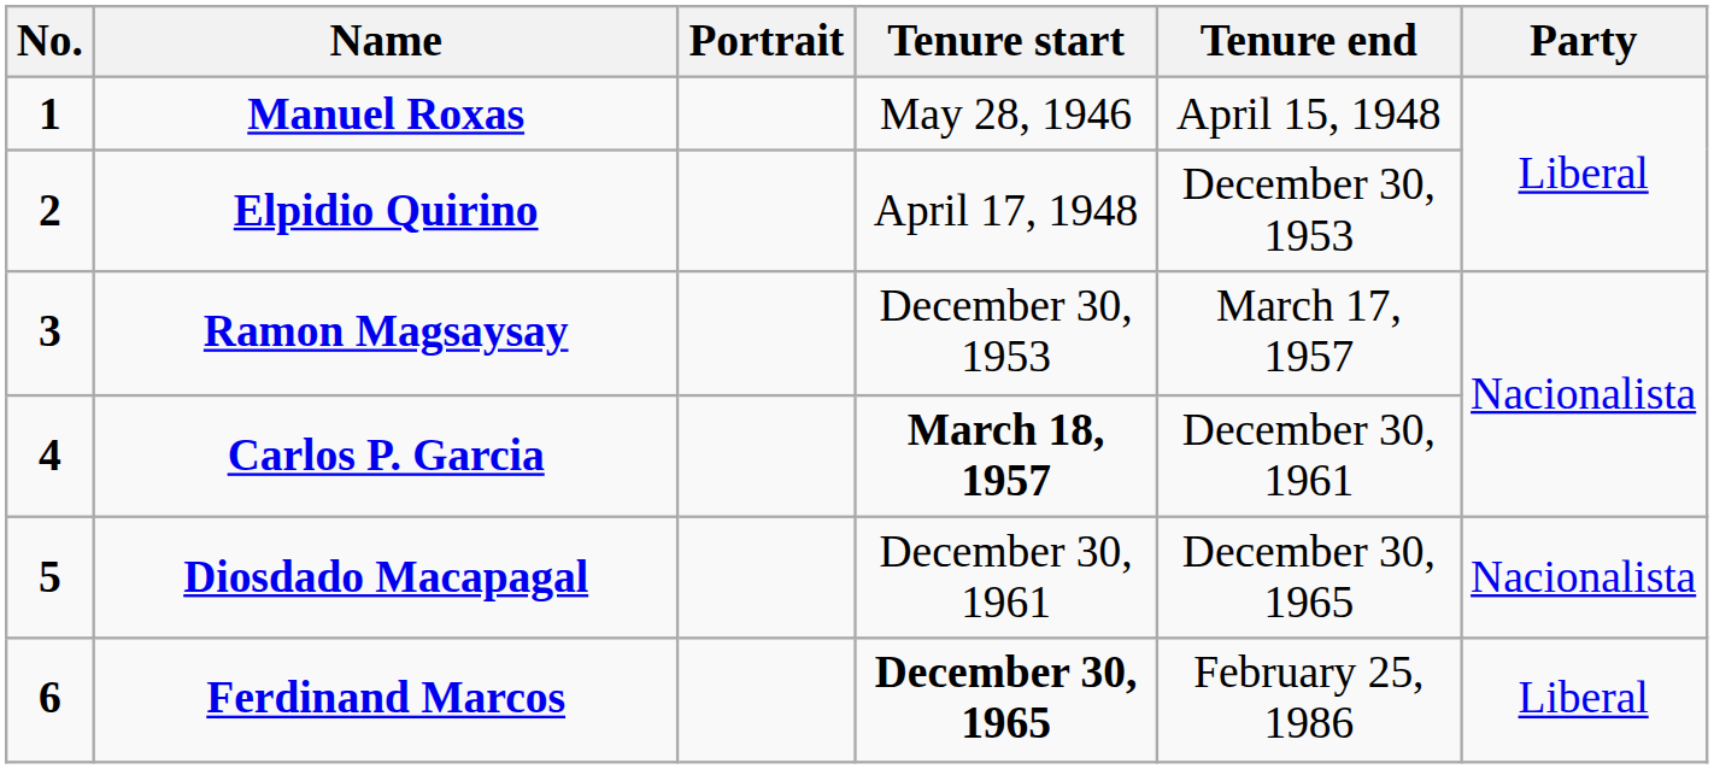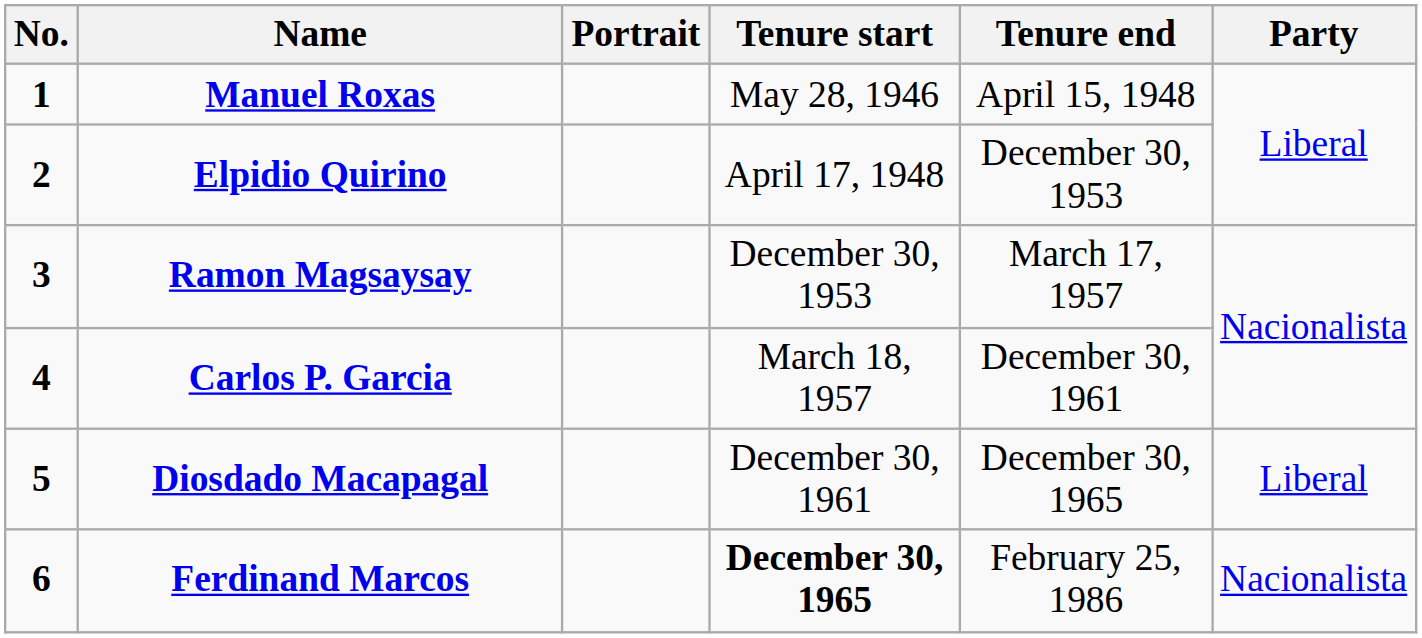Carlos P. Garcia | Tenure start: bold -> normal
Diosdado Macapagal | Party: Nacionalista -> Liberal
Ferdinand Marcos | Party: Liberal -> Nacionalista
